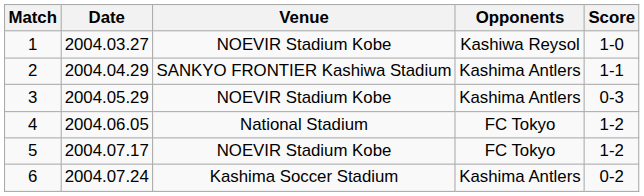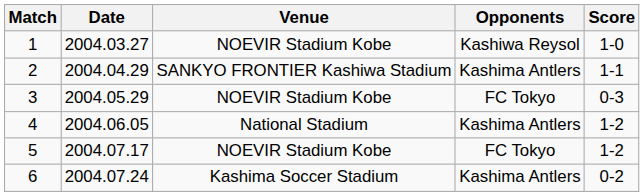3 | Opponents: Kashima Antlers -> FC Tokyo
4 | Opponents: FC Tokyo -> Kashima Antlers
